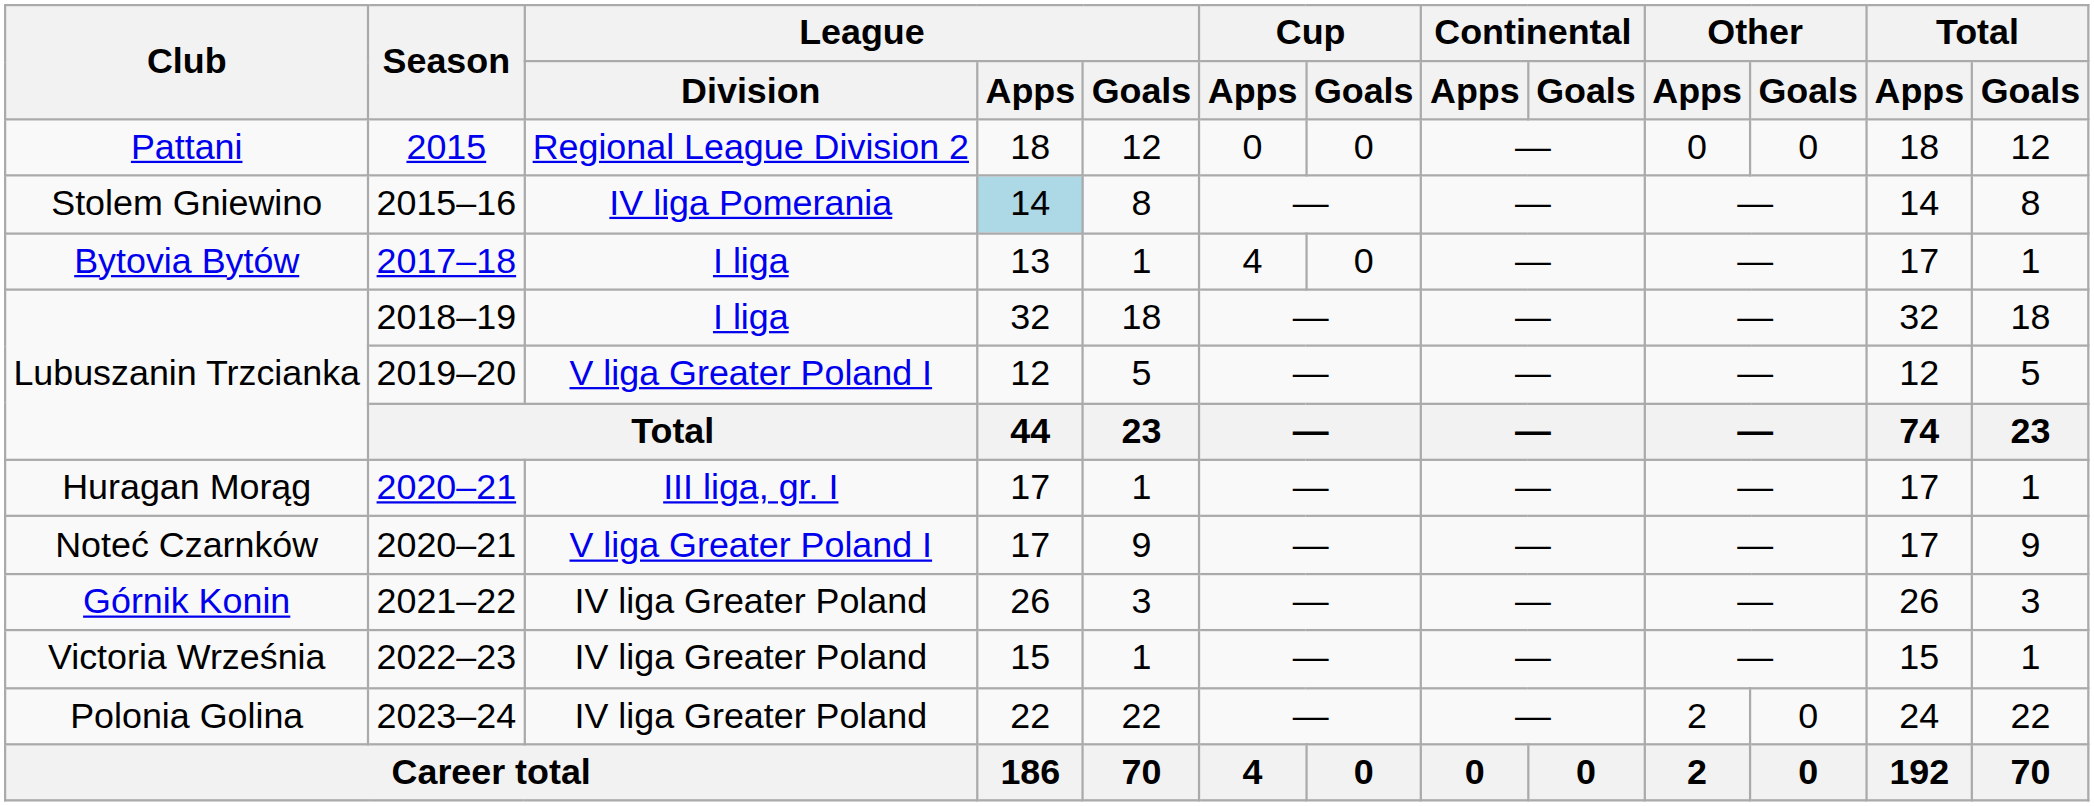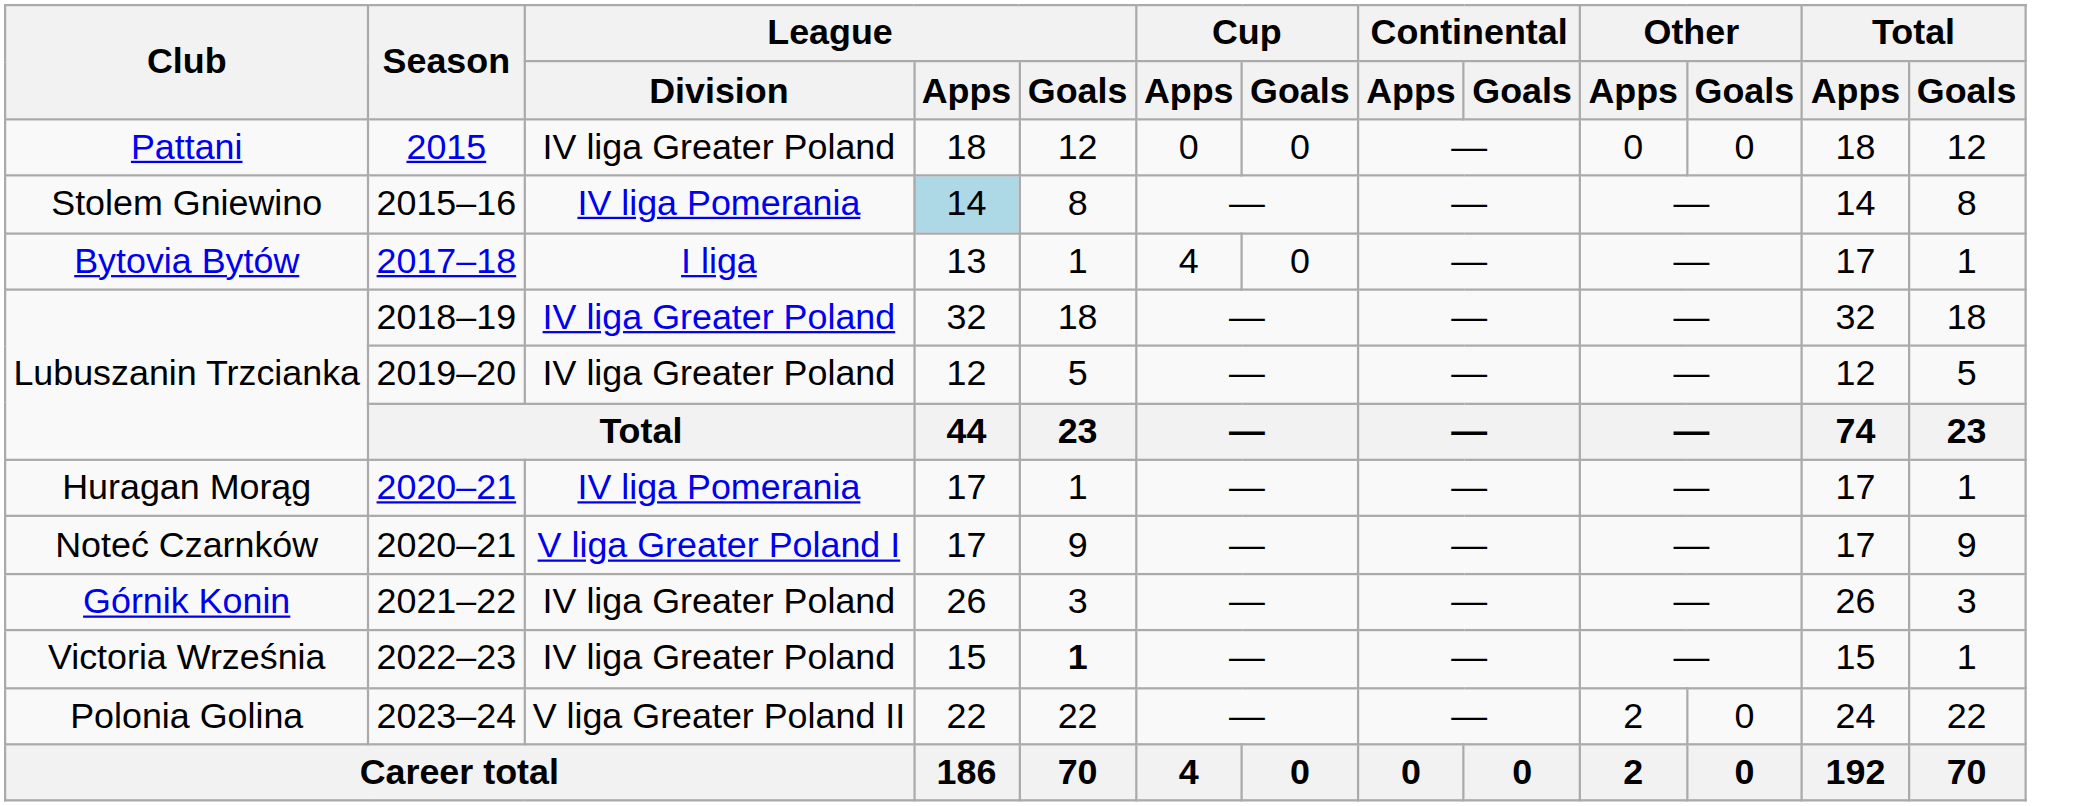Pattani | League / Division: Regional League Division 2 -> IV liga Greater Poland
Lubuszanin Trzcianka / 2018–19 | League / Division: I liga -> IV liga Greater Poland
Lubuszanin Trzcianka / 2019–20 | League / Division: V liga Greater Poland I -> IV liga Greater Poland
Huragan Morąg | League / Division: III liga, gr. I -> IV liga Pomerania
Victoria Września | League / Goals: normal -> bold
Polonia Golina | League / Division: IV liga Greater Poland -> V liga Greater Poland II
